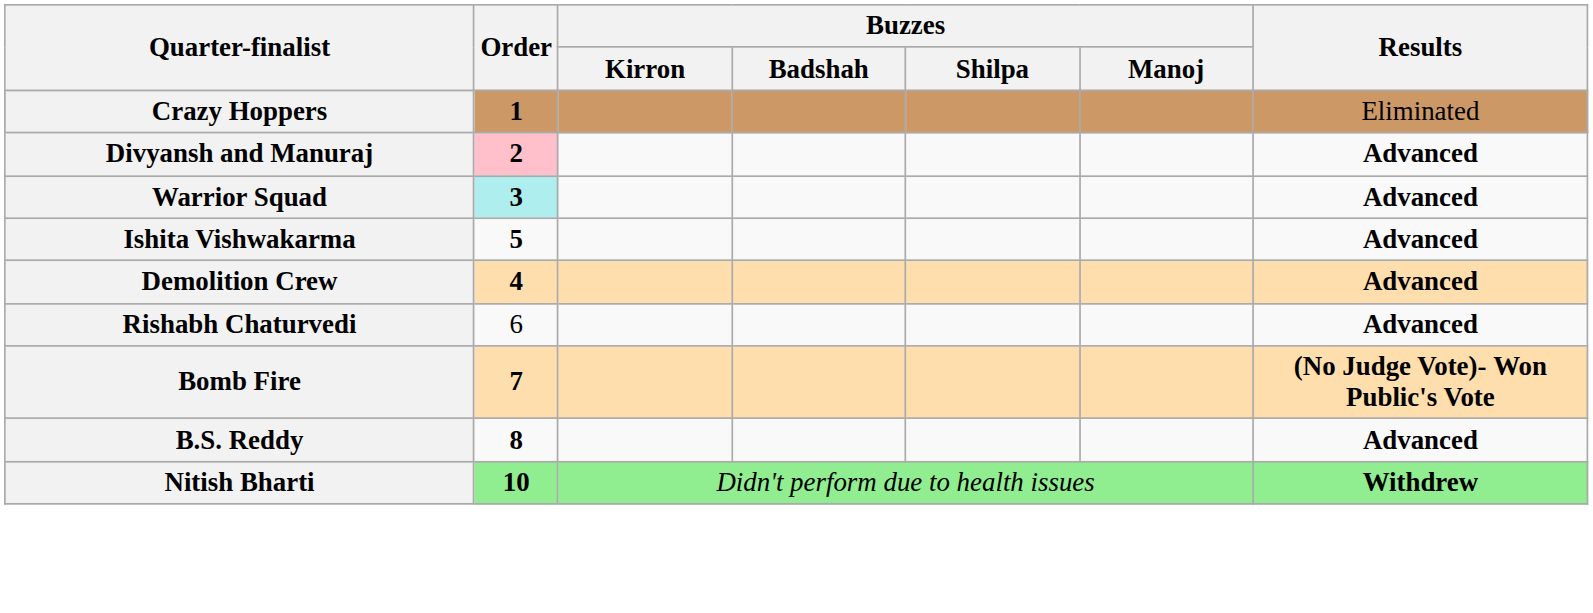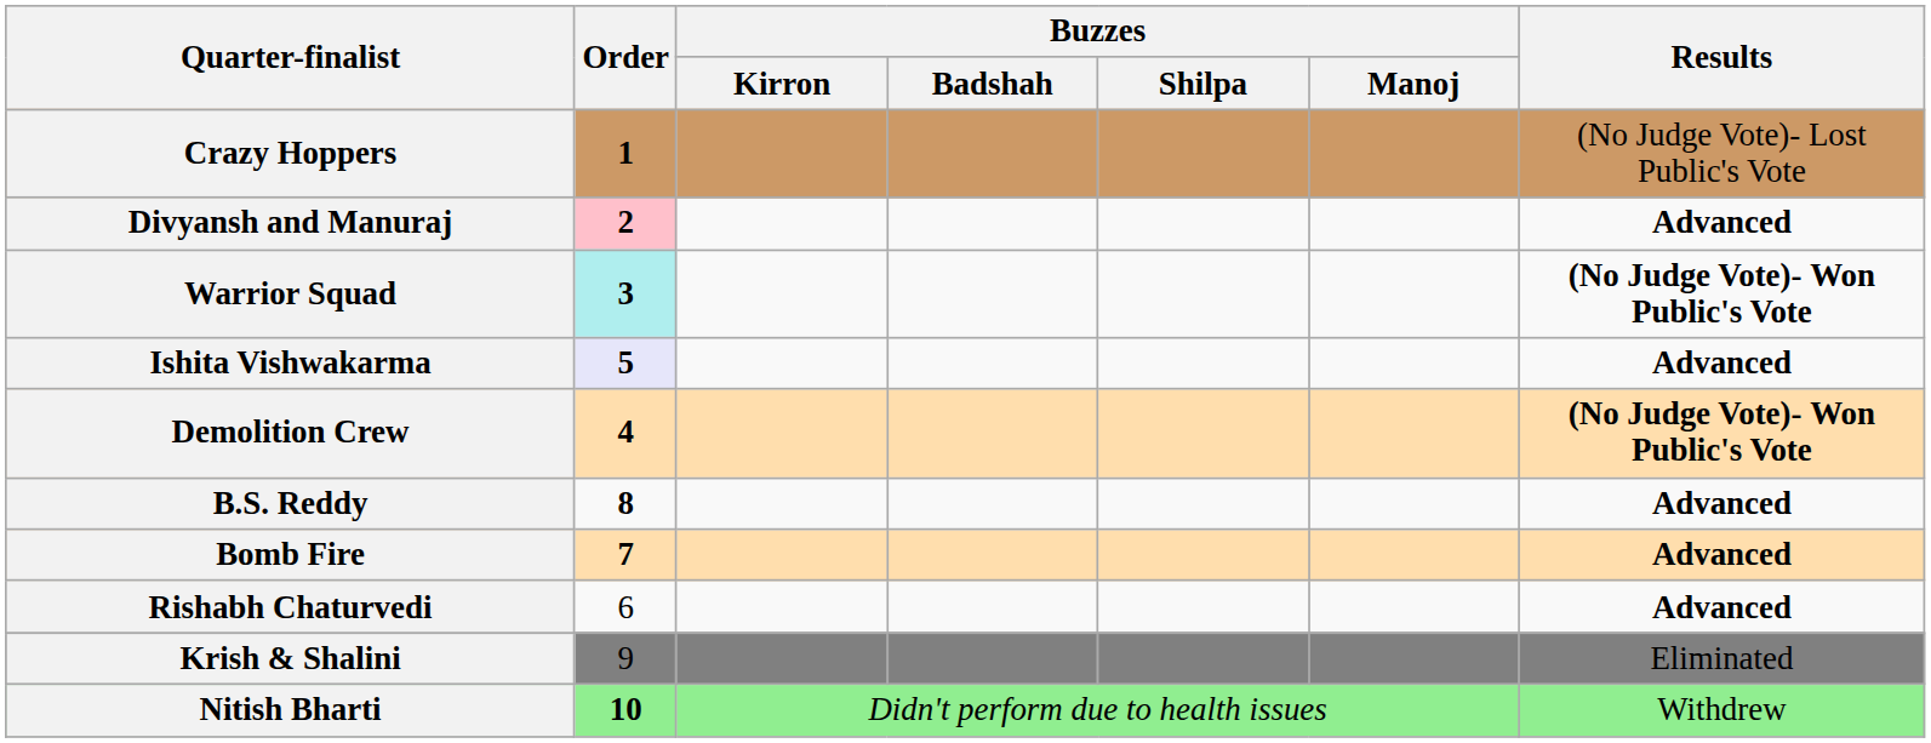Crazy Hoppers | Results: Eliminated -> (No Judge Vote)- Lost Public's Vote
Warrior Squad | Results: Advanced -> (No Judge Vote)- Won Public's Vote
Ishita Vishwakarma | Order: no background -> lavender background
Demolition Crew | Results: Advanced -> (No Judge Vote)- Won Public's Vote
rows swapped: Rishabh Chaturvedi <-> B.S. Reddy
Bomb Fire | Results: (No Judge Vote)- Won Public's Vote -> Advanced
+ row: Krish & Shalini | 9 | Eliminated
Nitish Bharti | Results: bold -> normal
